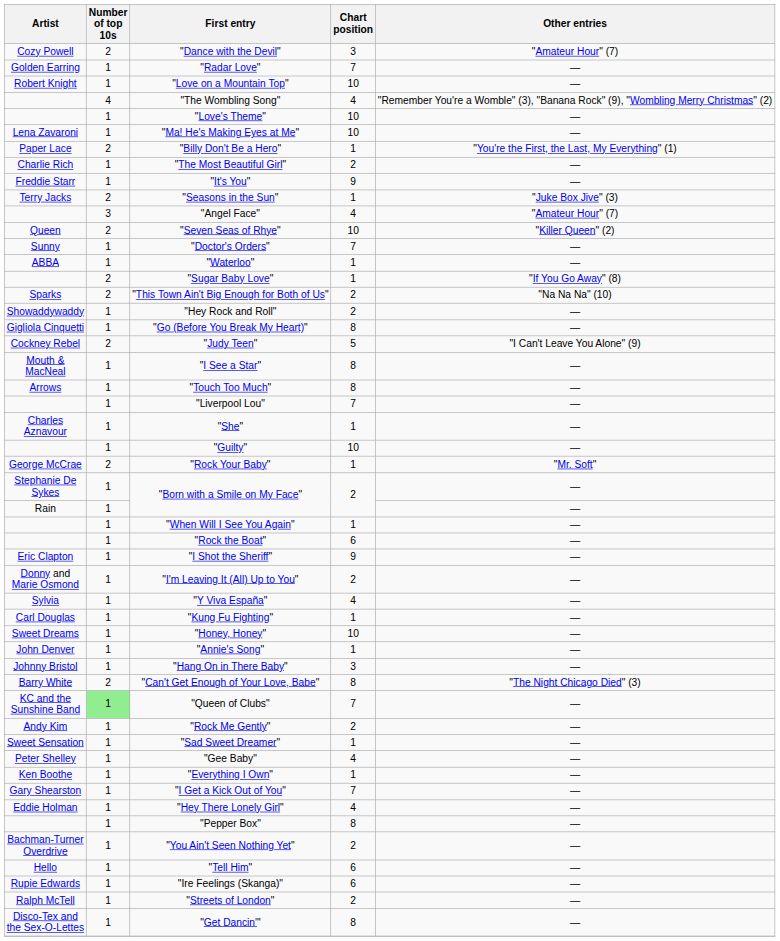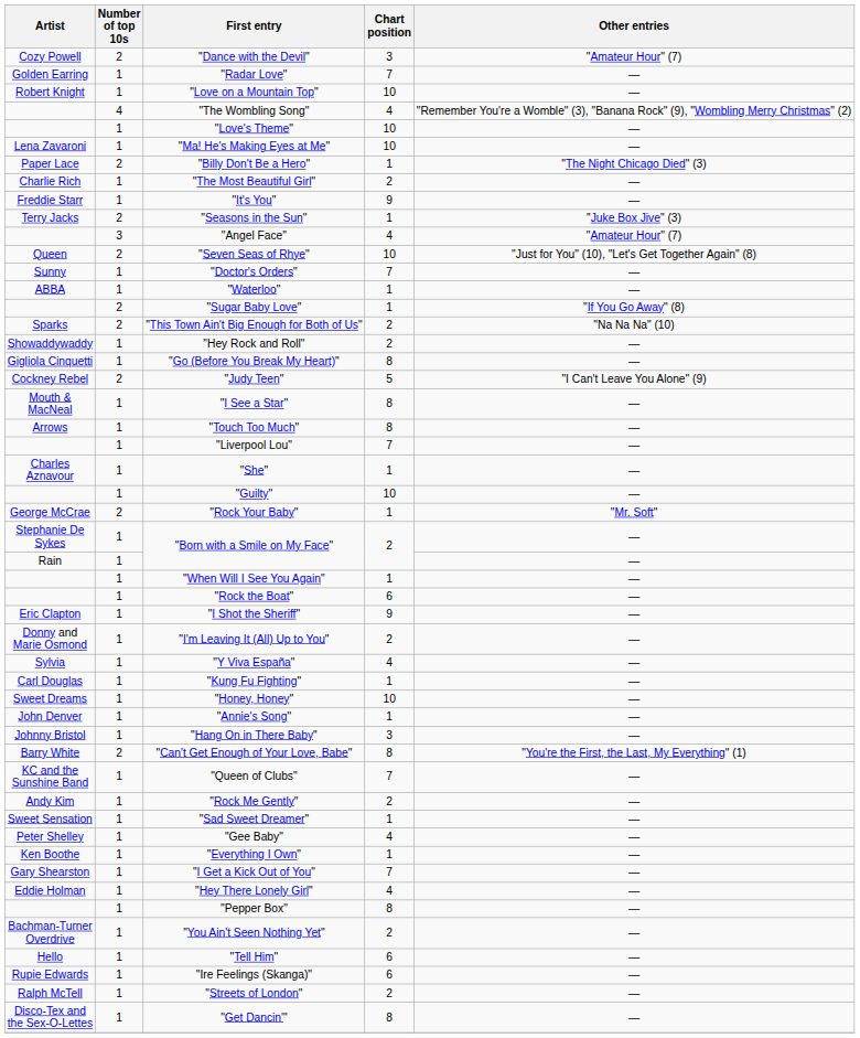"Billy Don't Be a Hero" | Other entries: "You're the First, the Last, My Everything" (1) -> "The Night Chicago Died" (3)
"Seven Seas of Rhye" | Other entries: "Killer Queen" (2) -> "Just for You" (10), "Let's Get Together Again" (8)
"Can't Get Enough of Your Love, Babe" | Other entries: "The Night Chicago Died" (3) -> "You're the First, the Last, My Everything" (1)
"Queen of Clubs" | Number of top 10s: lightgreen background -> no background
